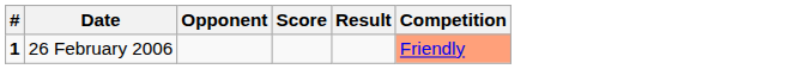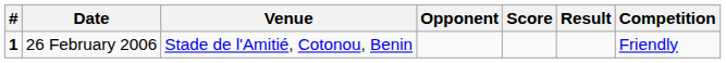+ column: Venue | Stade de l'Amitié, Cotonou, Benin
26 February 2006 | Competition: lightsalmon background -> no background
